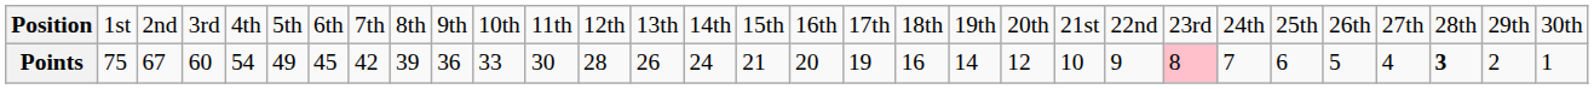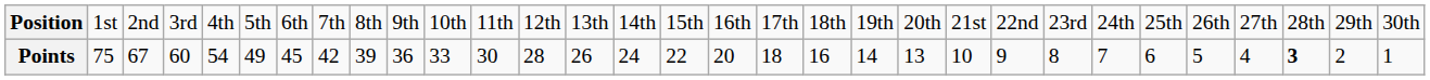Points | column 16: 21 -> 22
Points | column 18: 19 -> 18
Points | column 21: 12 -> 13
Points | column 24: pink background -> no background
